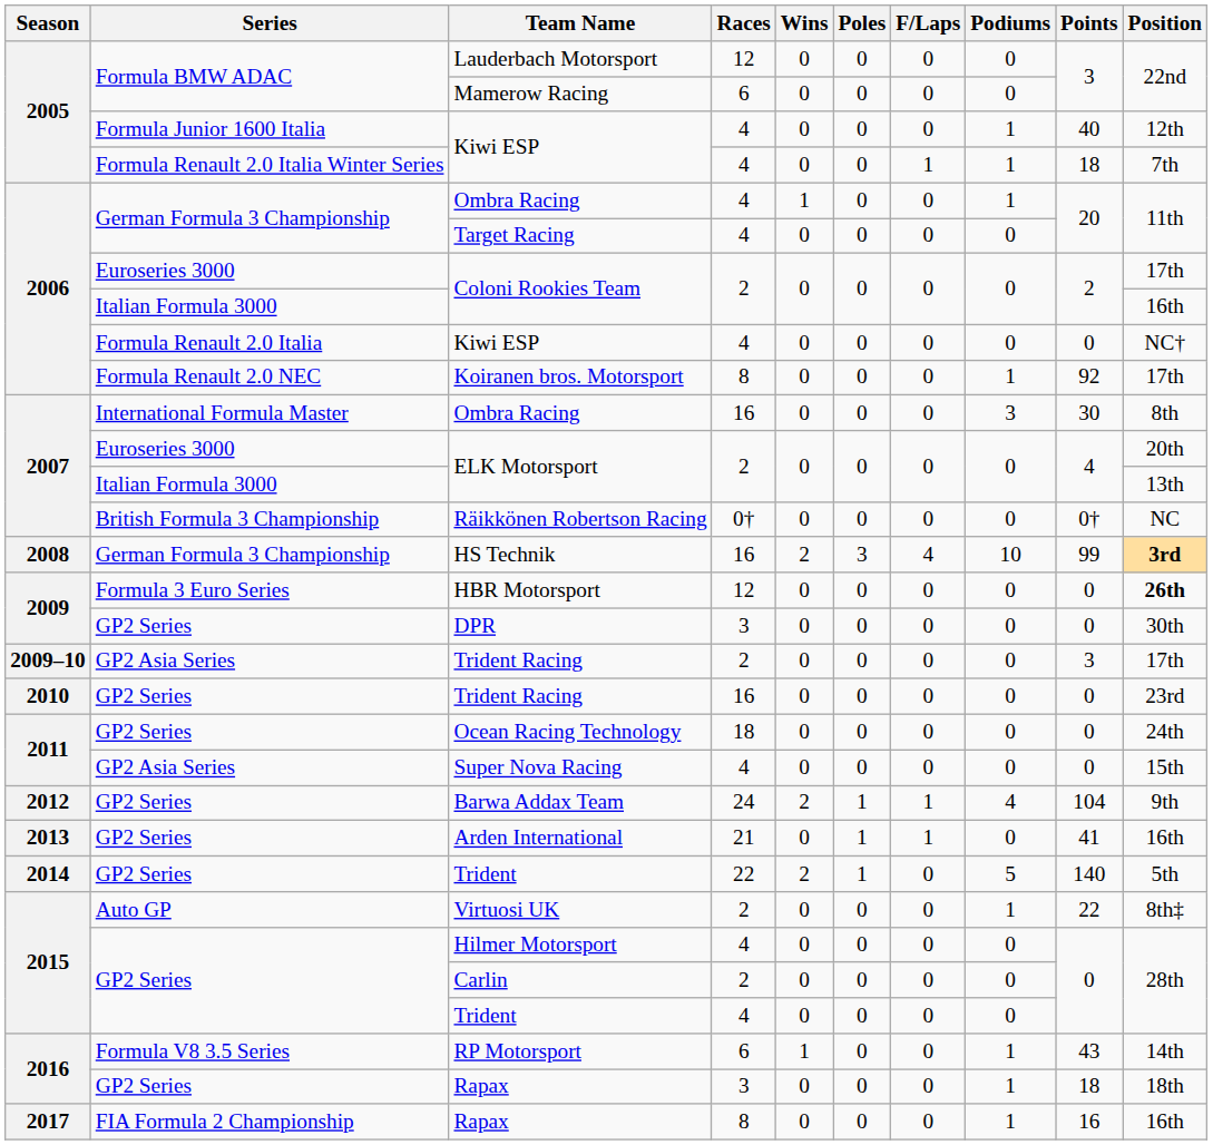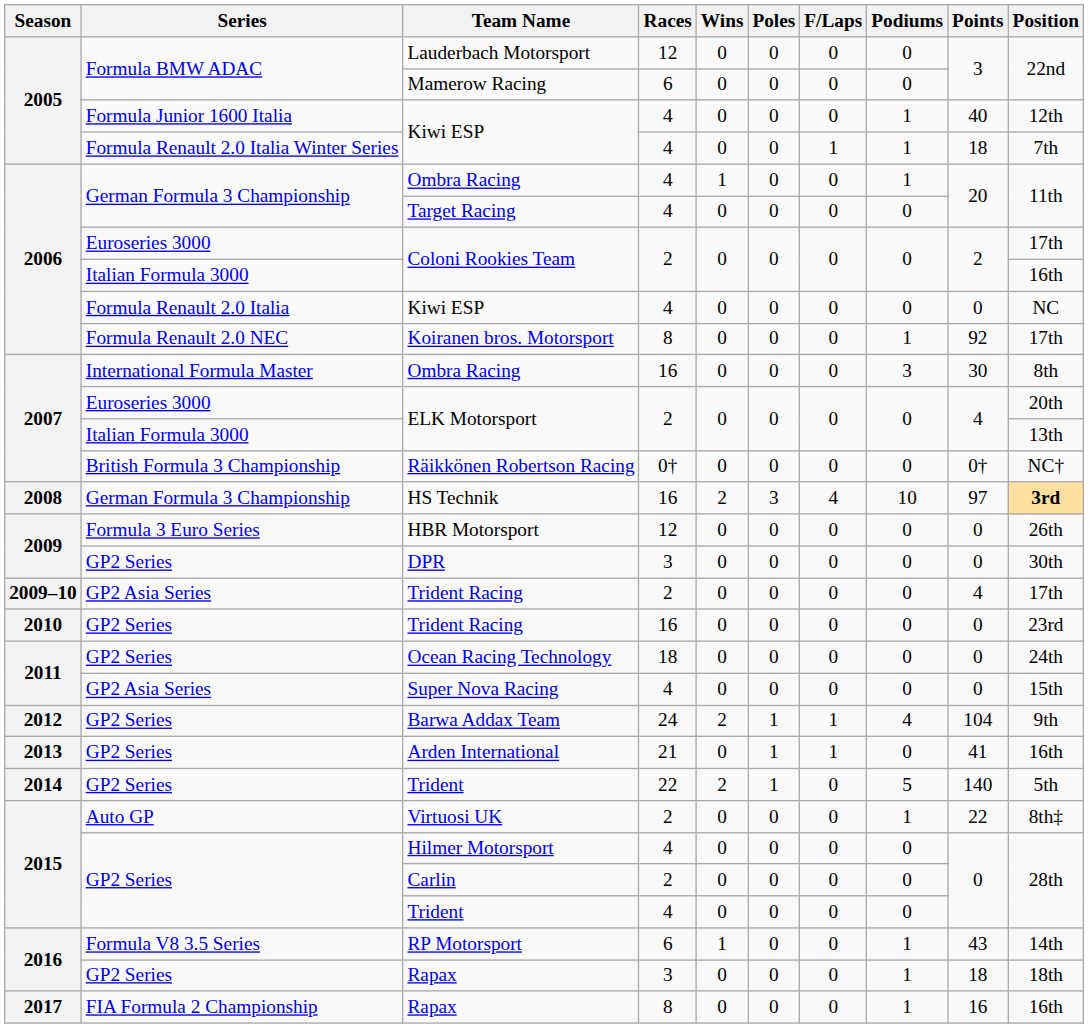Formula Renault 2.0 Italia / Kiwi ESP | Position: NC† -> NC
Räikkönen Robertson Racing | Position: NC -> NC†
HS Technik | Points: 99 -> 97
HBR Motorsport | Position: bold -> normal
GP2 Asia Series / Trident Racing | Points: 3 -> 4
